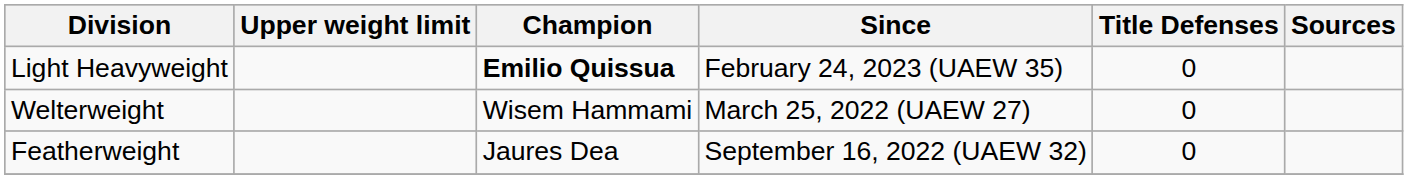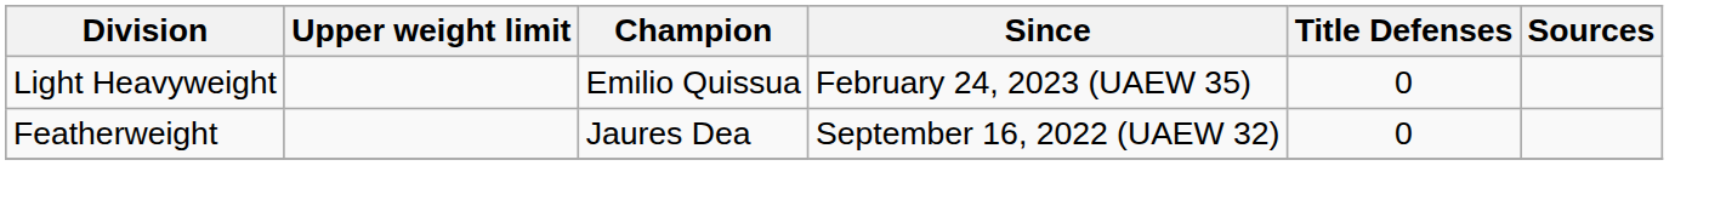Light Heavyweight | Champion: bold -> normal
- row: Welterweight | Wisem Hammami | March 25, 2022 (UAEW 27) | 0
